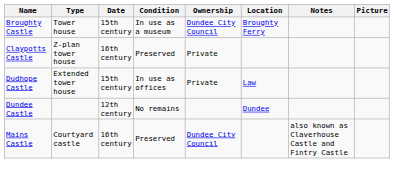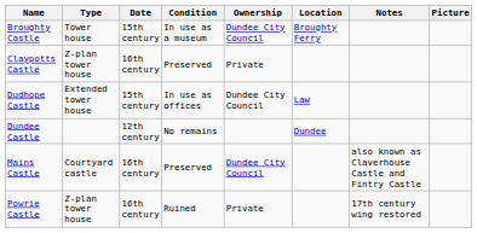Dudhope Castle | Ownership: Private -> Dundee City Council
+ row: Powrie Castle | Z-plan tower house | 16th century | Ruined | Private | 17th century wing restored
